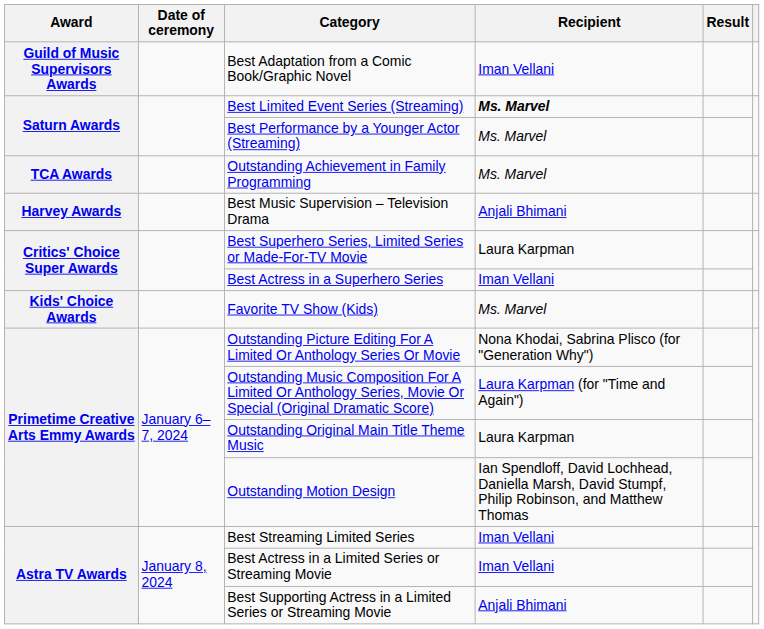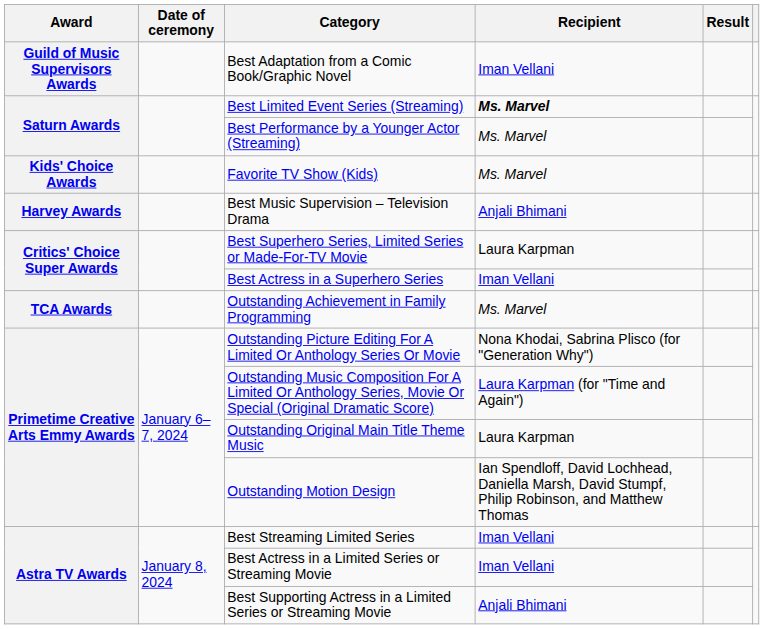rows swapped: Favorite TV Show (Kids) <-> Outstanding Achievement in Family Programming
